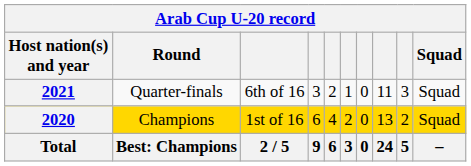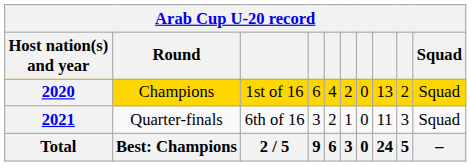rows swapped: 2020 <-> 2021
